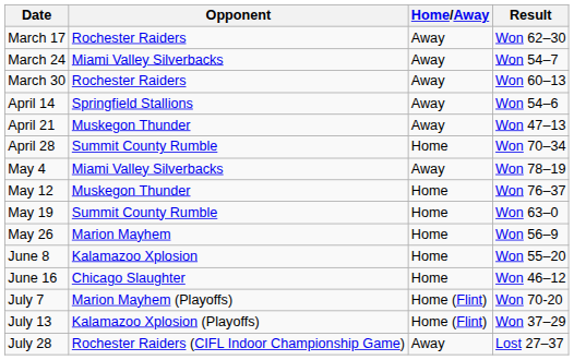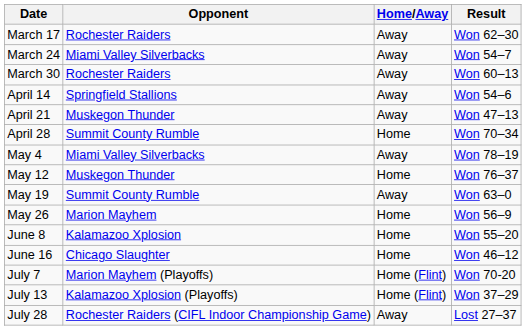May 19 | Home/Away: Home -> Away
